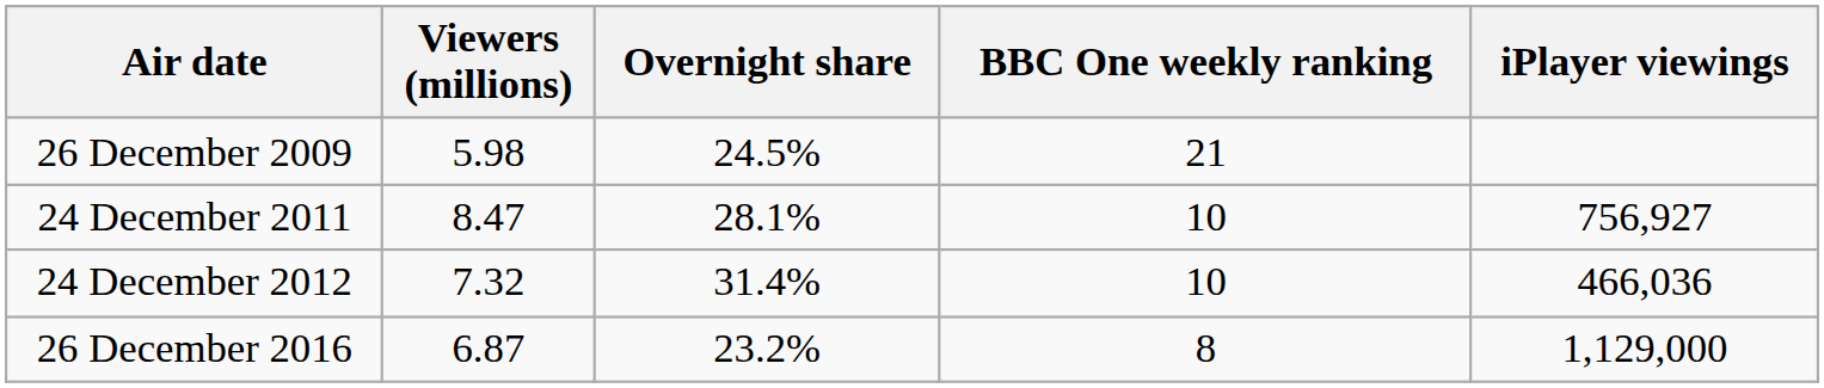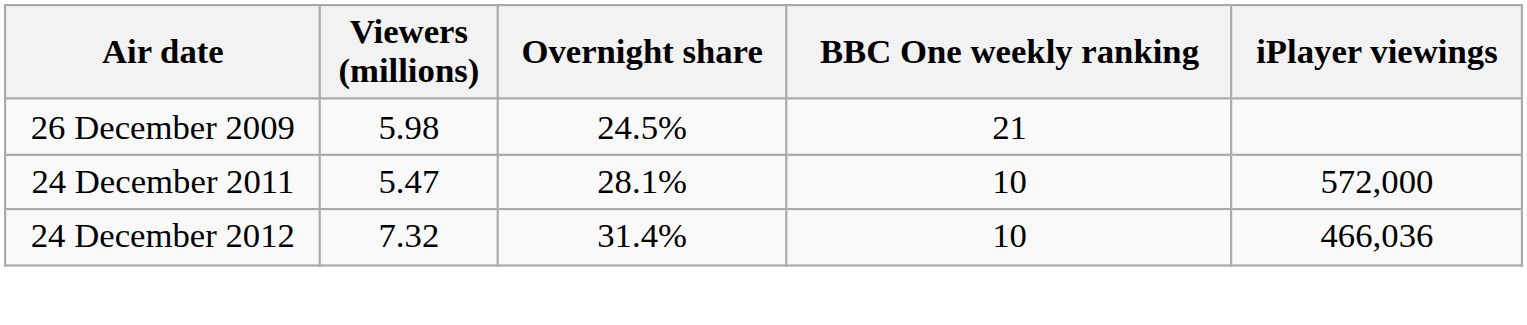24 December 2011 | Viewers (millions): 8.47 -> 5.47
24 December 2011 | iPlayer viewings: 756,927 -> 572,000
- row: 26 December 2016 | 6.87 | 23.2% | 8 | 1,129,000
